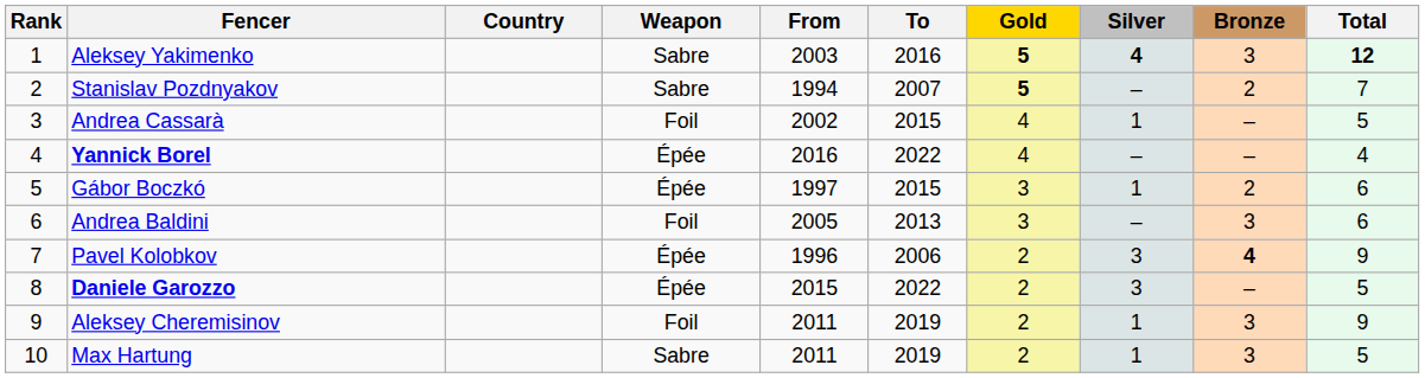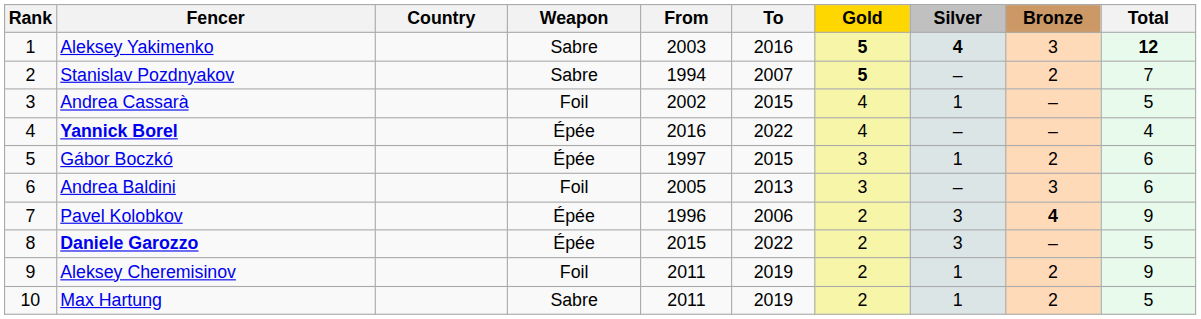Aleksey Cheremisinov | Bronze: 3 -> 2
Max Hartung | Bronze: 3 -> 2
